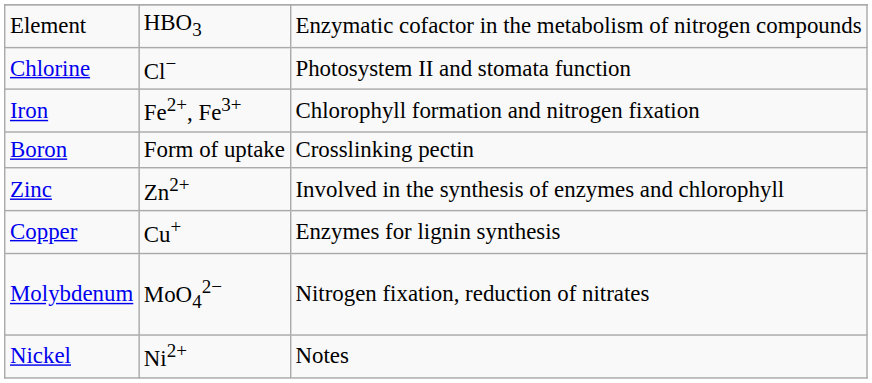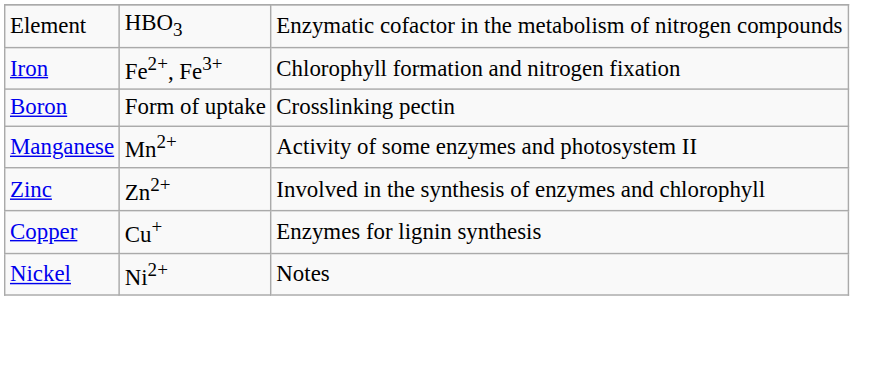- row: Chlorine | Cl− | Photosystem II and stomata function
+ row: Manganese | Mn2+ | Activity of some enzymes and photosystem II
- row: Molybdenum | MoO42− | Nitrogen fixation, reduction of nitrates
